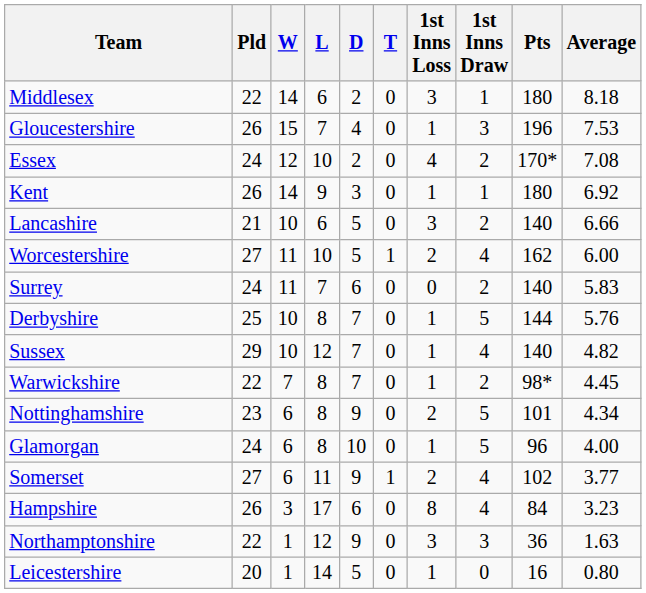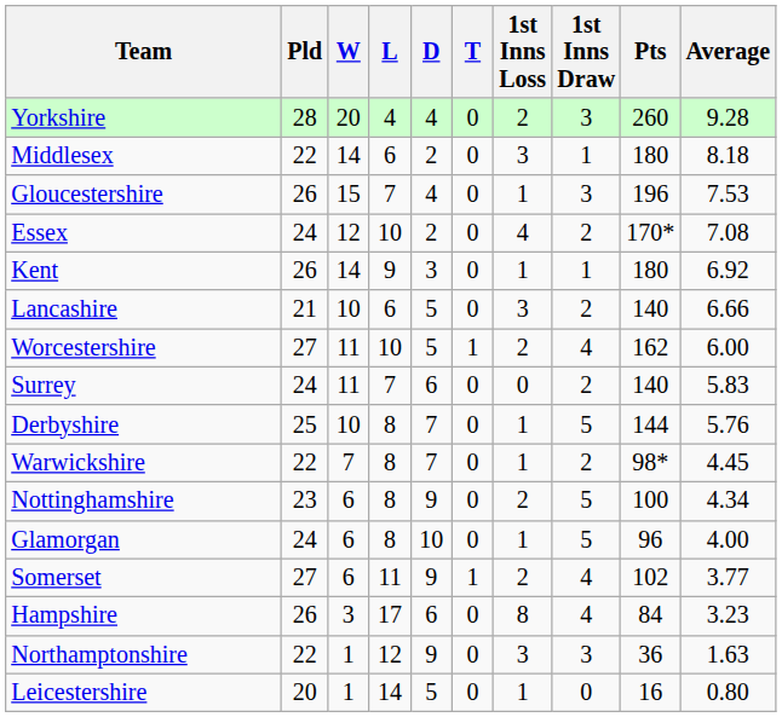+ row: Yorkshire | 28 | 20 | 4 | 4 | 0 | 2 | 3 | 260 | 9.28
- row: Sussex | 29 | 10 | 12 | 7 | 0 | 1 | 4 | 140 | 4.82
Nottinghamshire | Pts: 101 -> 100
